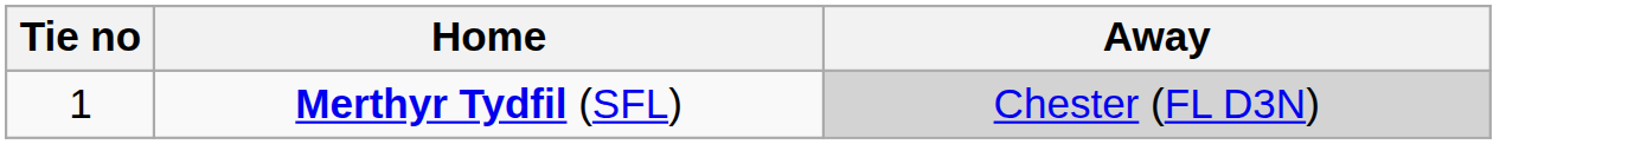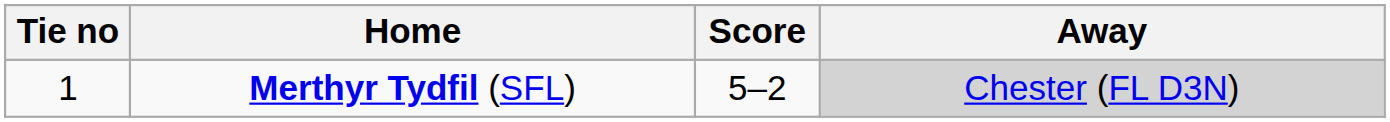+ column: Score | 5–2
